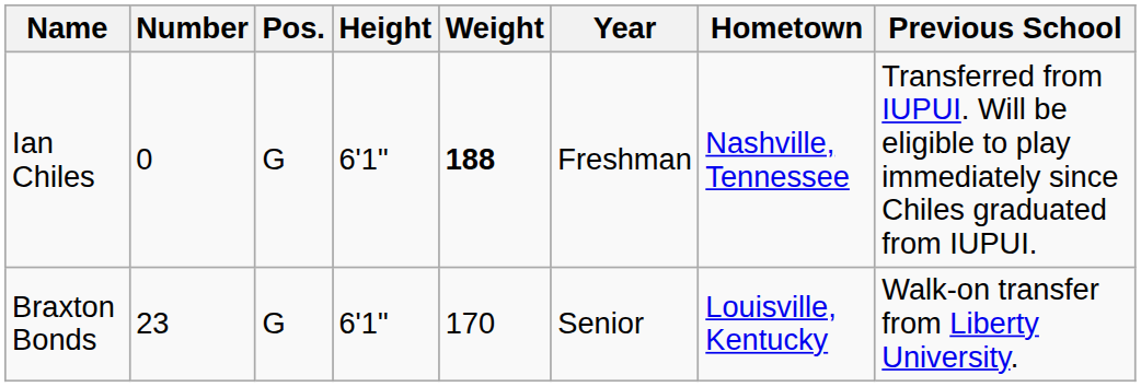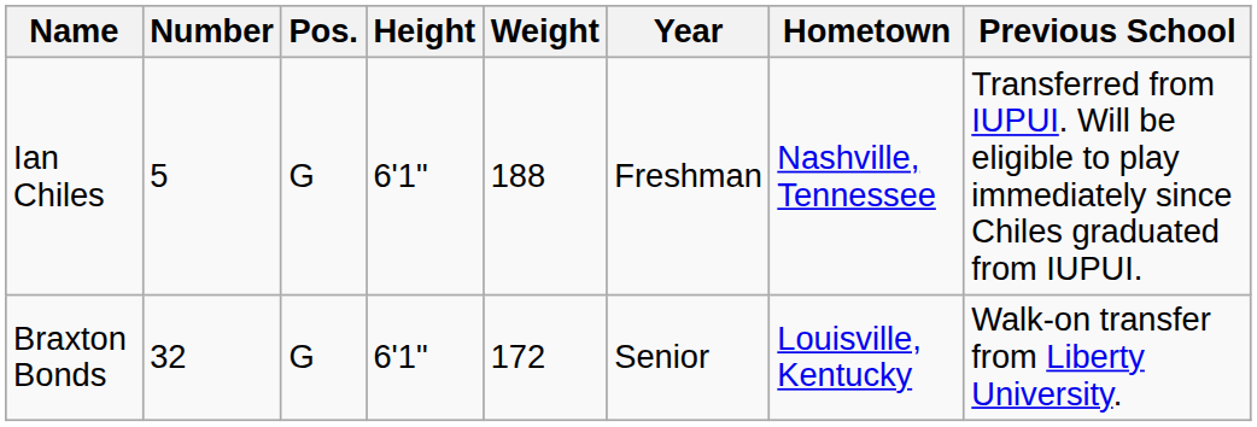Ian Chiles | Number: 0 -> 5
Ian Chiles | Weight: bold -> normal
Braxton Bonds | Number: 23 -> 32
Braxton Bonds | Weight: 170 -> 172
